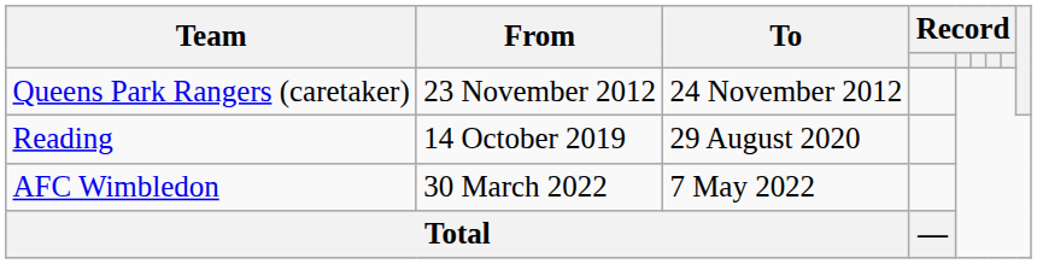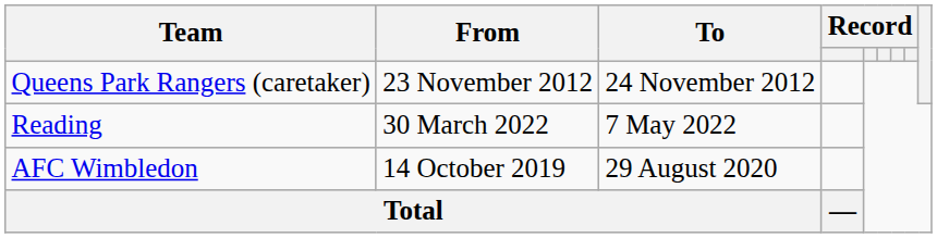Reading | From: 14 October 2019 -> 30 March 2022
Reading | To: 29 August 2020 -> 7 May 2022
AFC Wimbledon | From: 30 March 2022 -> 14 October 2019
AFC Wimbledon | To: 7 May 2022 -> 29 August 2020
